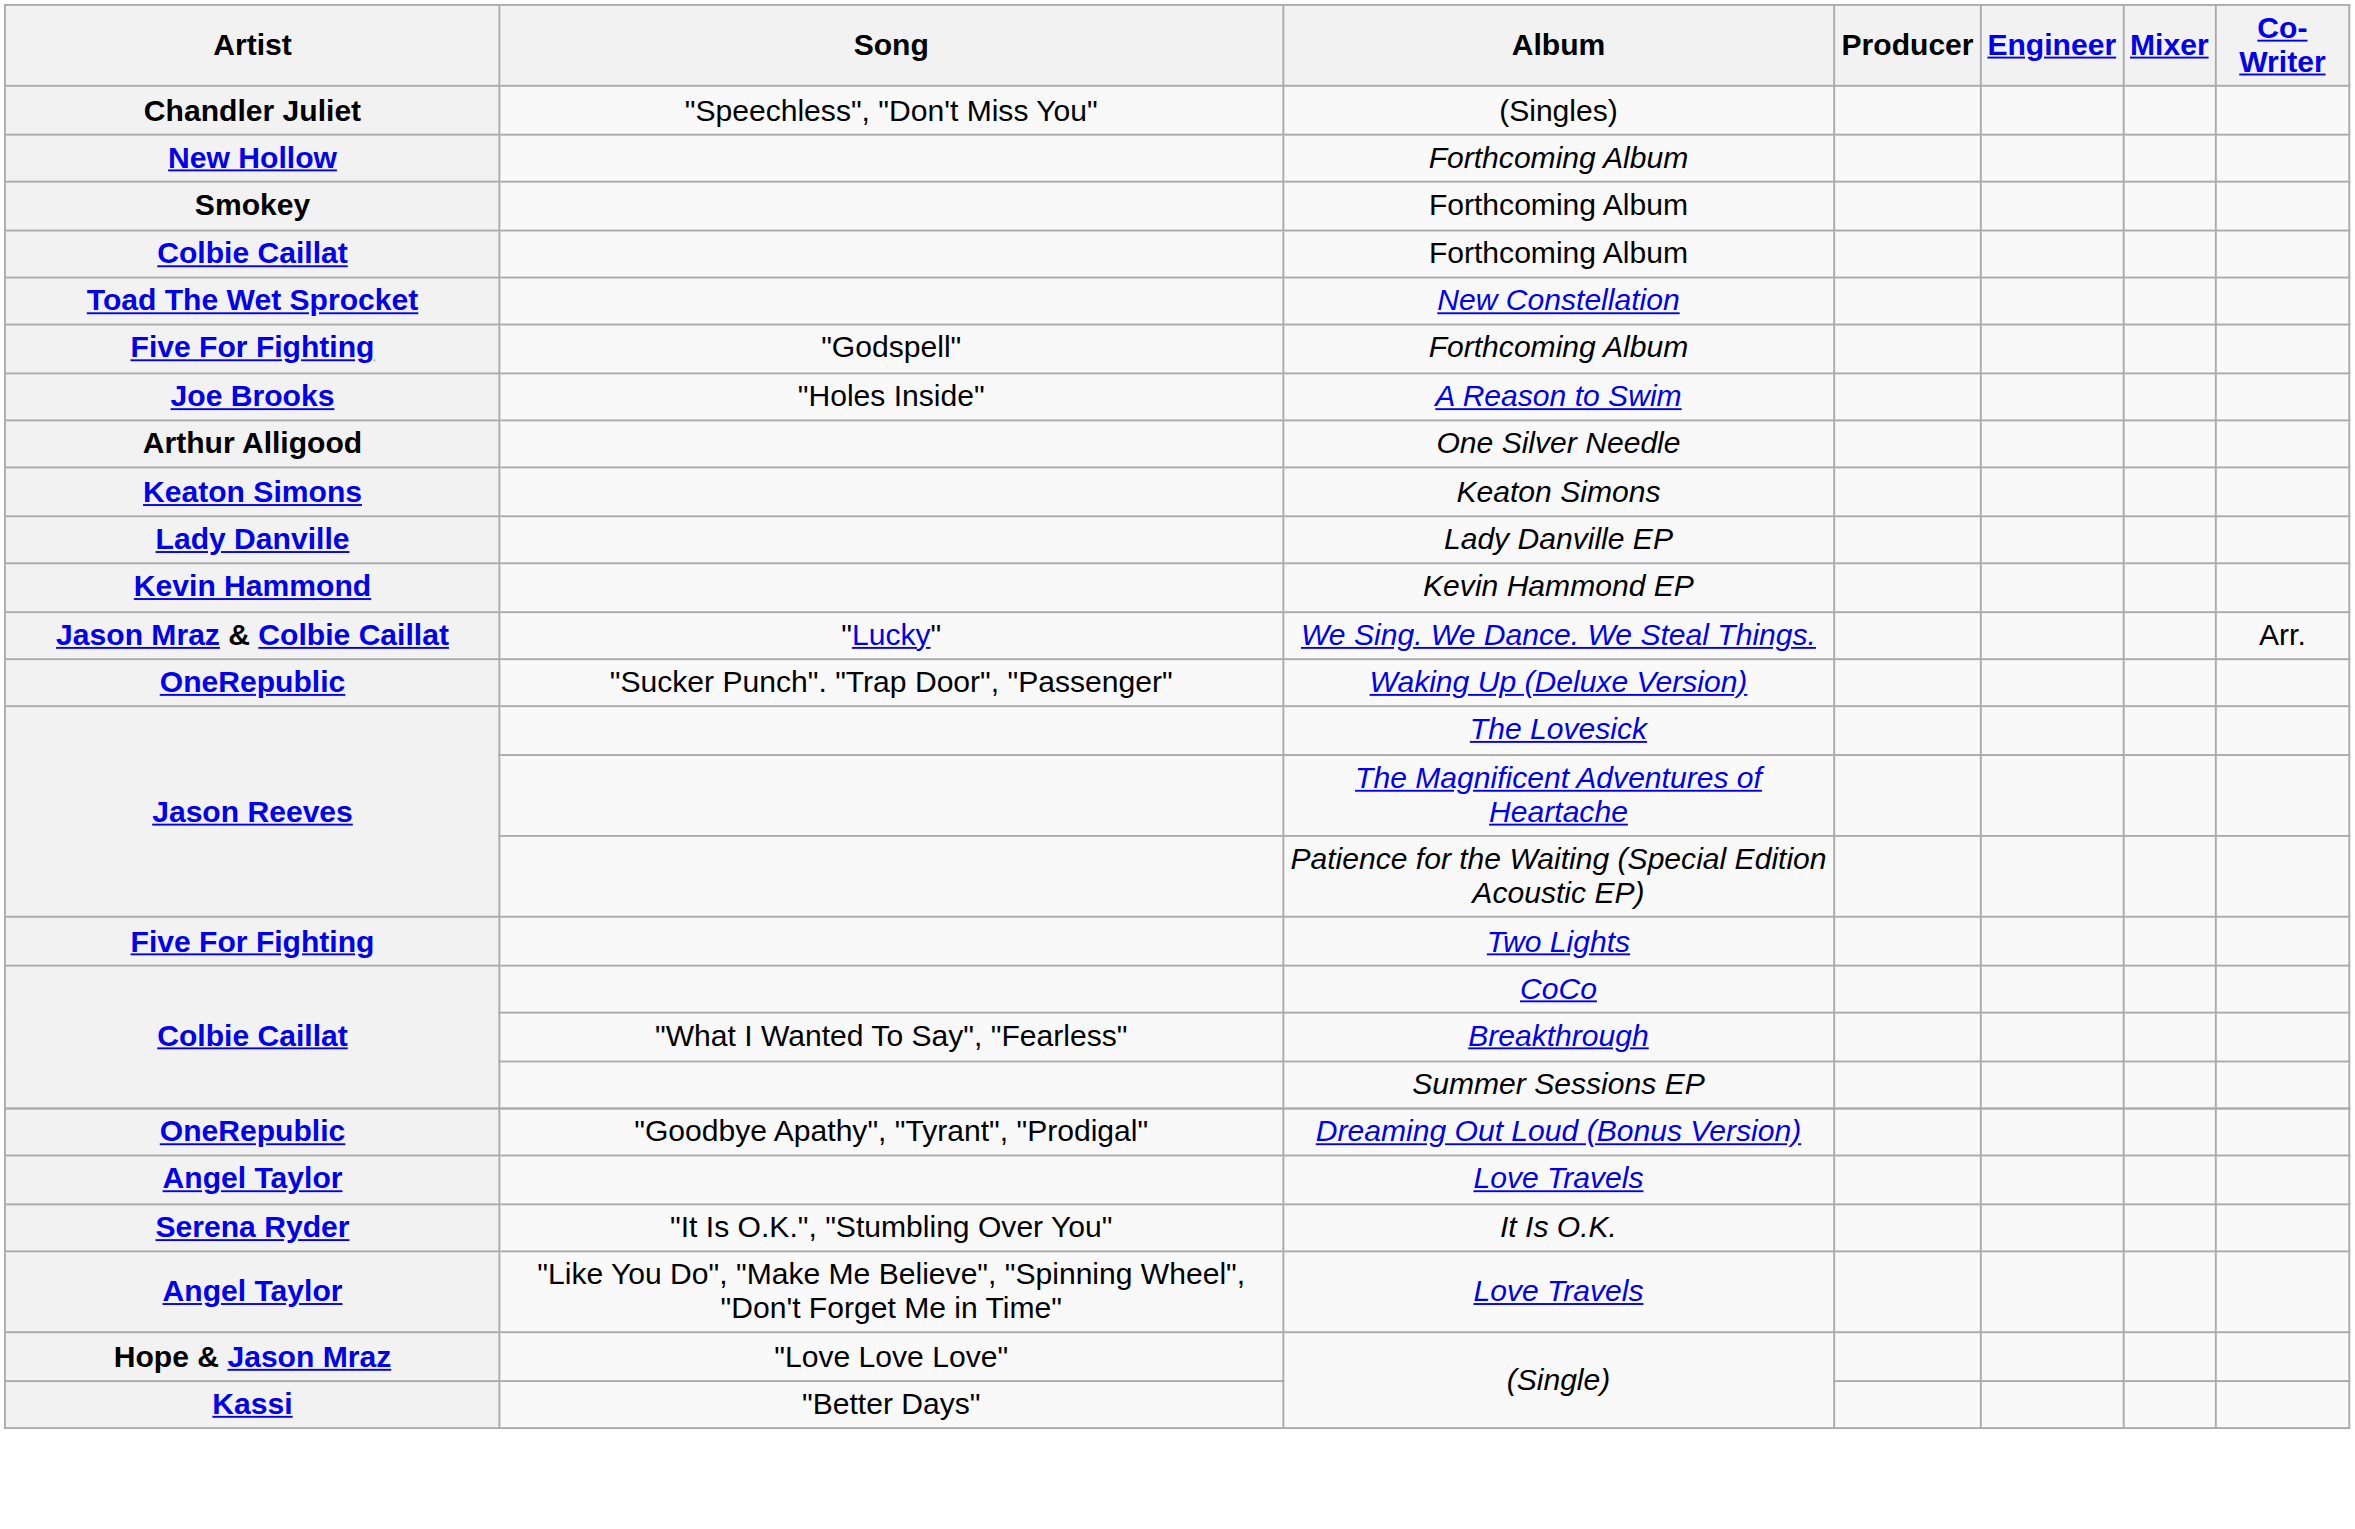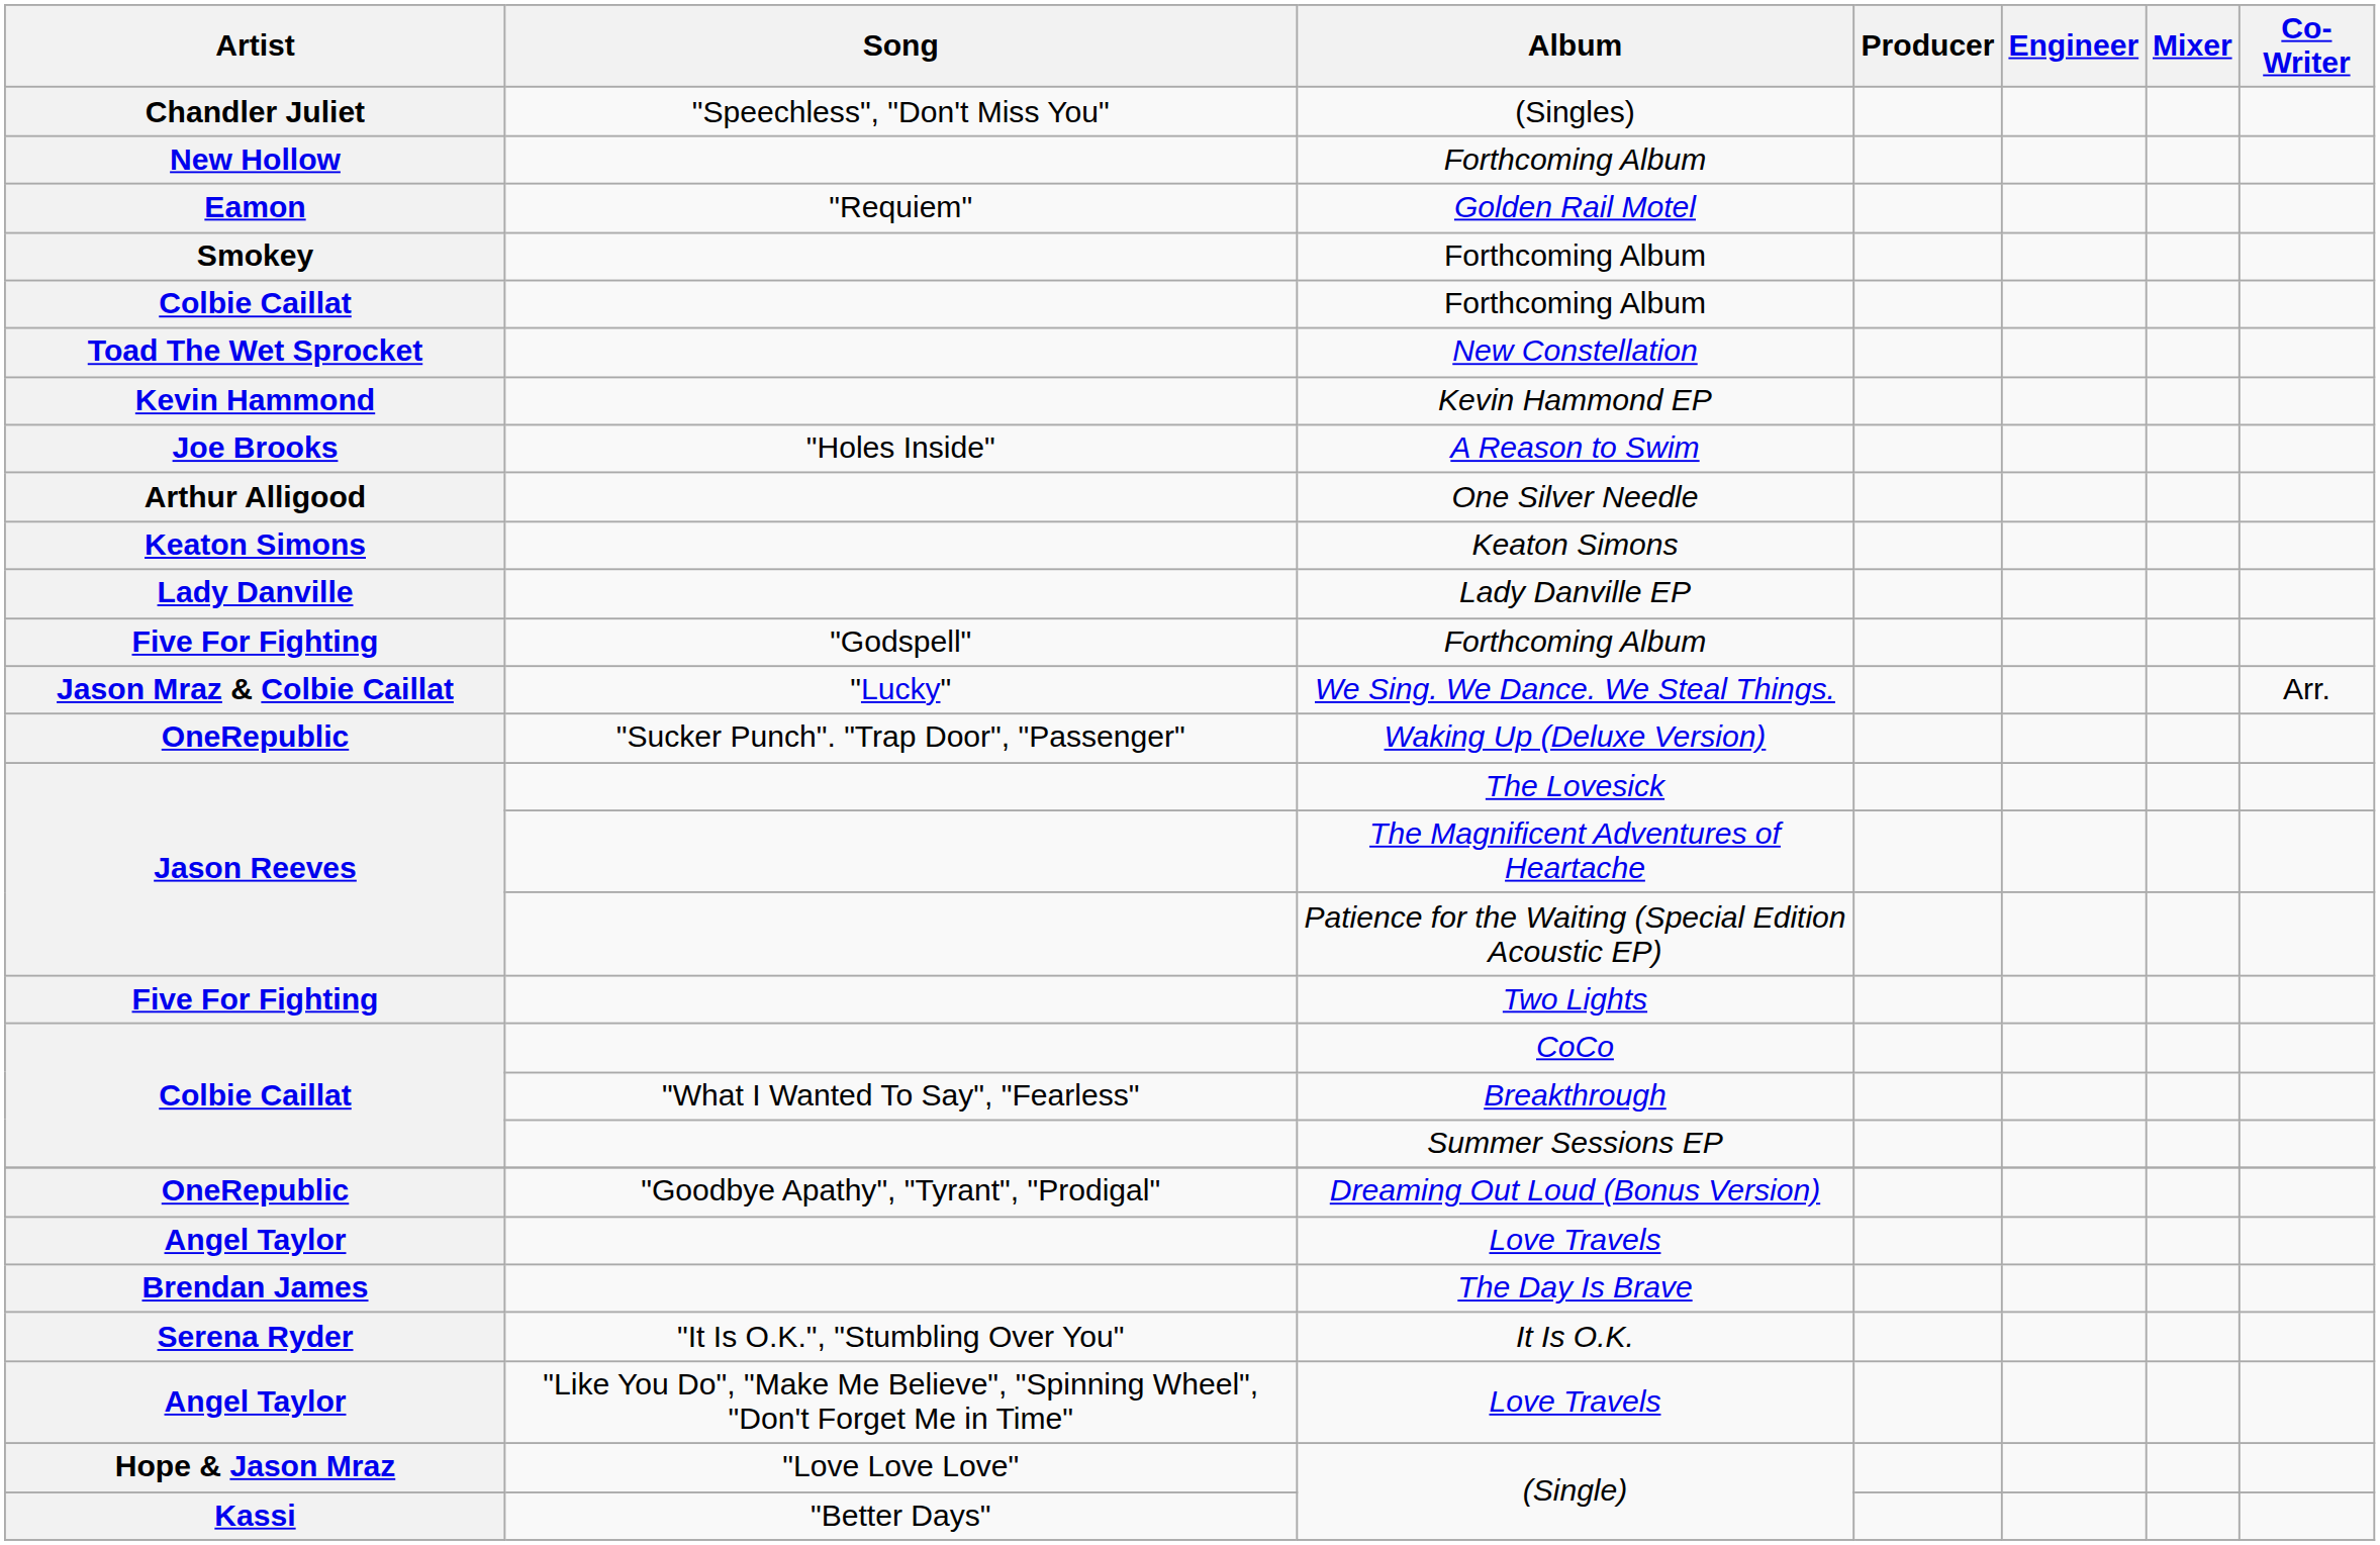+ row: Eamon | "Requiem" | Golden Rail Motel
rows swapped: Five For Fighting / Forthcoming Album <-> Kevin Hammond EP
+ row: Brendan James | The Day Is Brave
